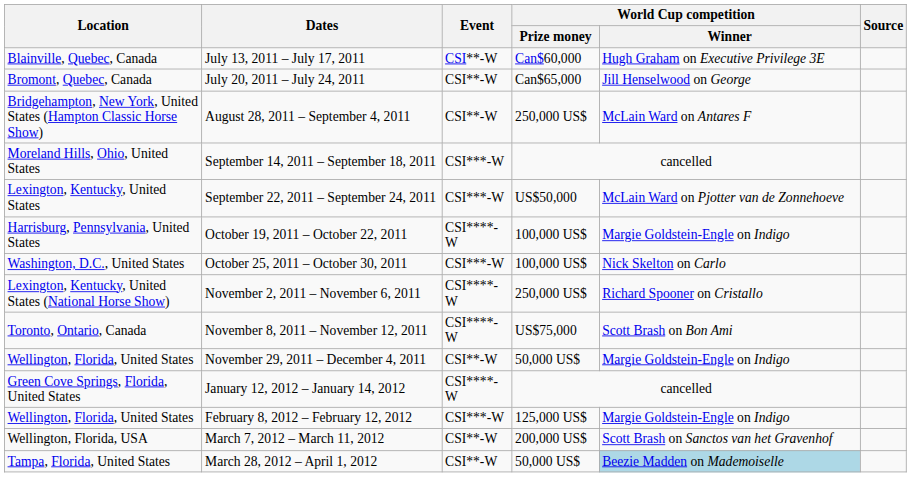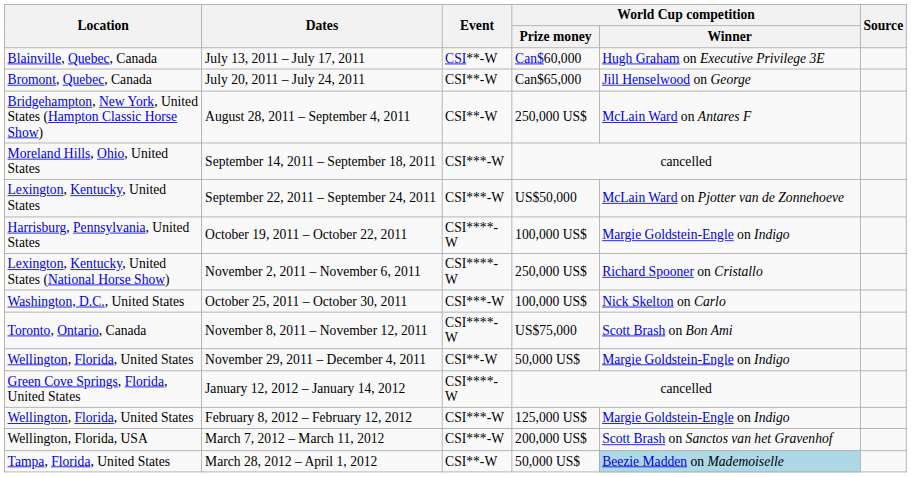rows swapped: October 25, 2011 – October 30, 2011 <-> November 2, 2011 – November 6, 2011
March 7, 2012 – March 11, 2012 | Event: CSI**-W -> CSI***-W
